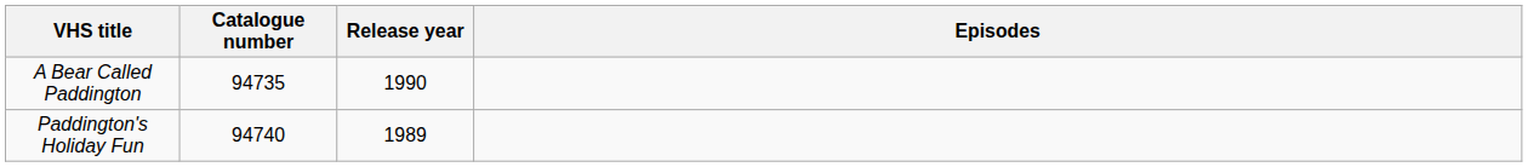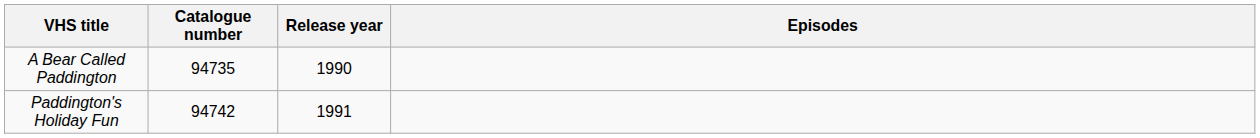Paddington's Holiday Fun | Catalogue number: 94740 -> 94742
Paddington's Holiday Fun | Release year: 1989 -> 1991
